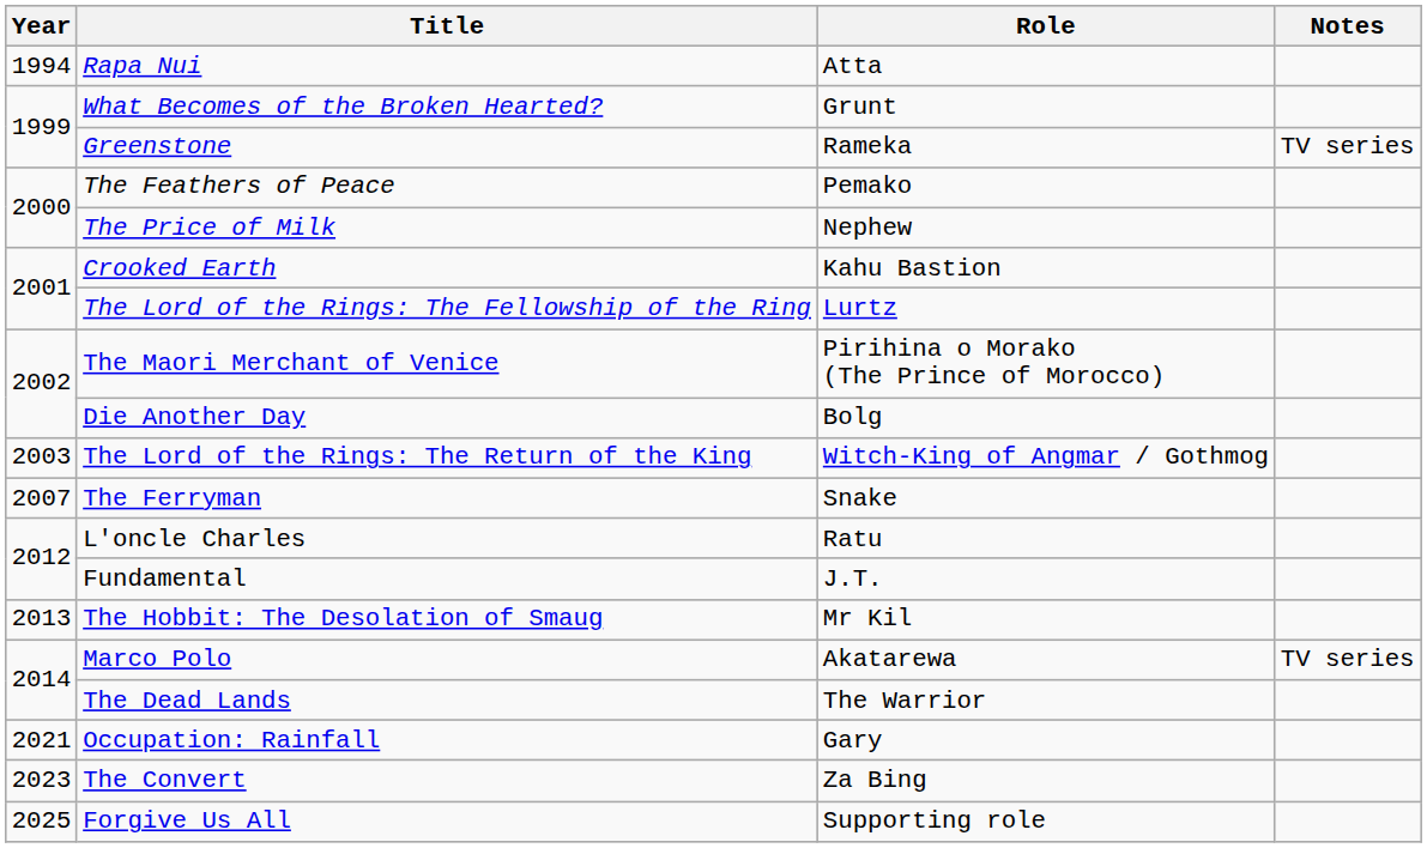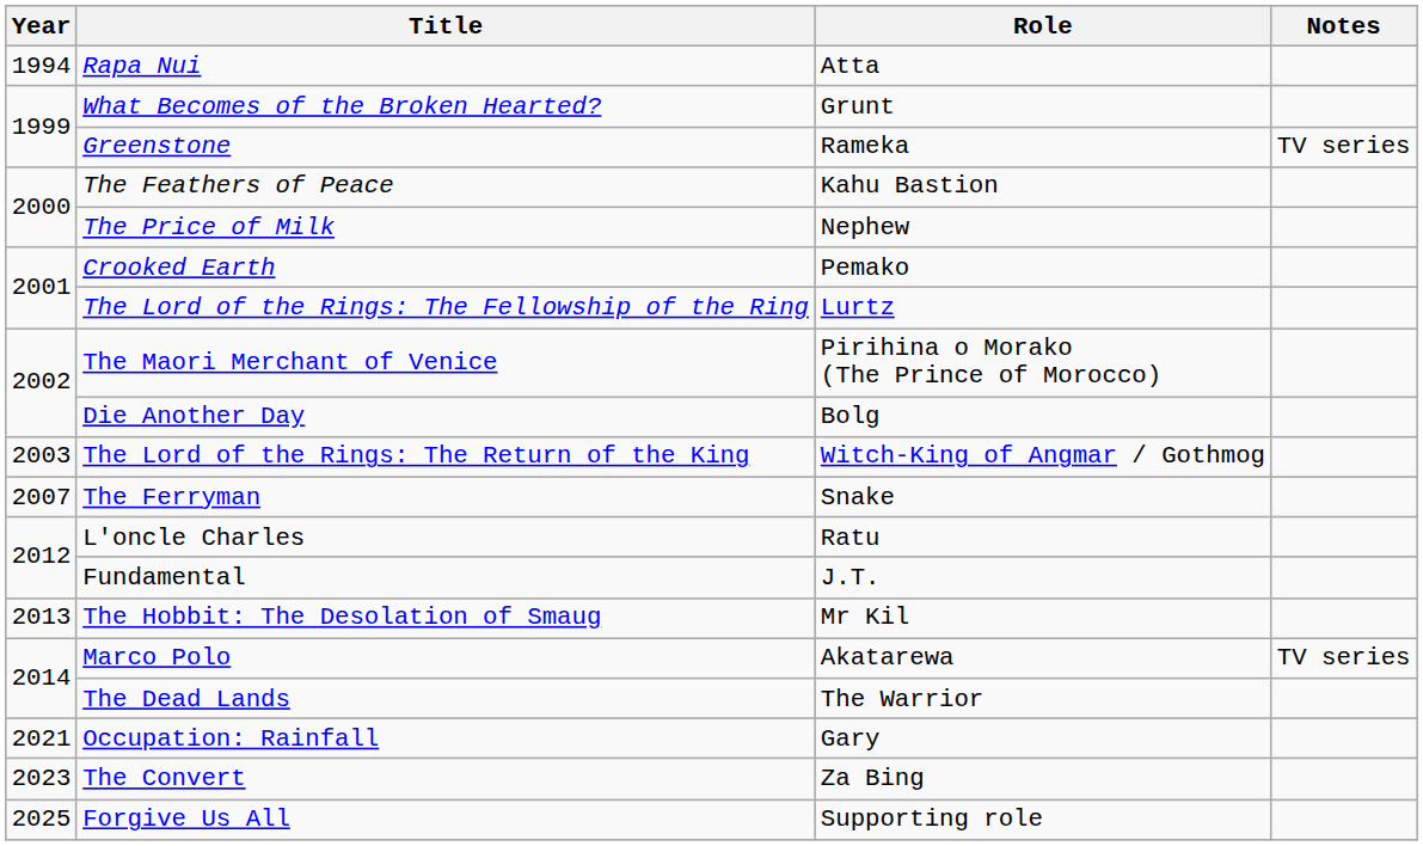The Feathers of Peace | Role: Pemako -> Kahu Bastion
Crooked Earth | Role: Kahu Bastion -> Pemako
